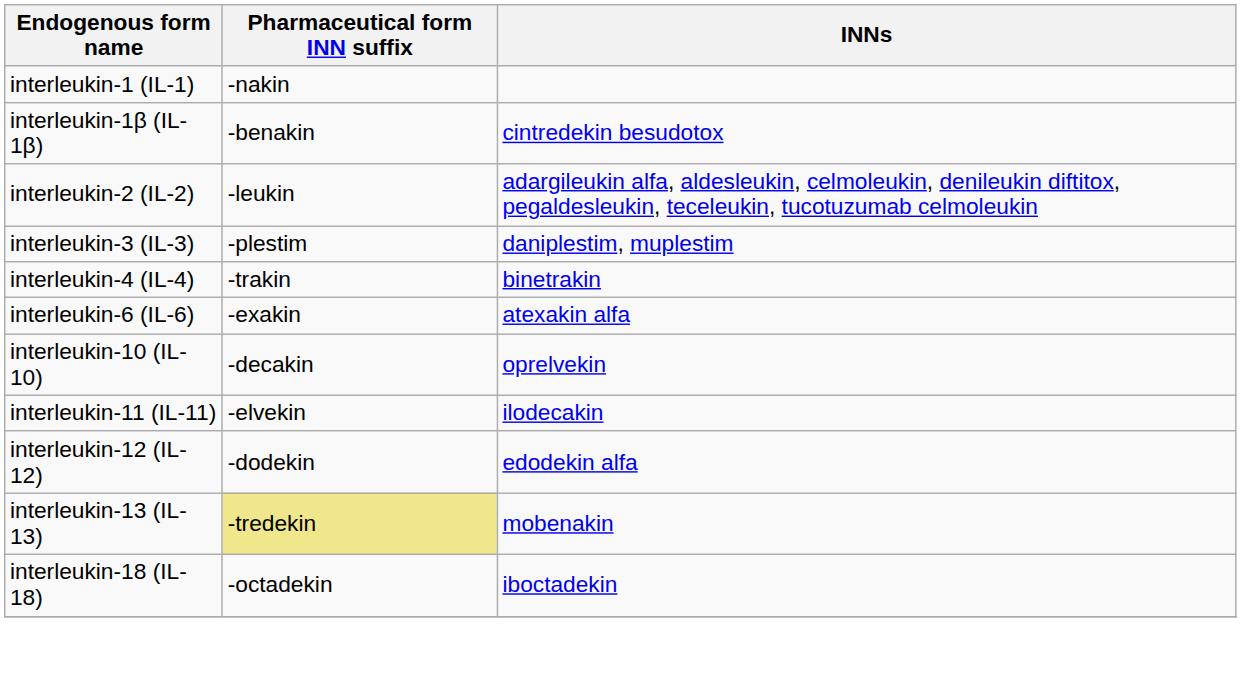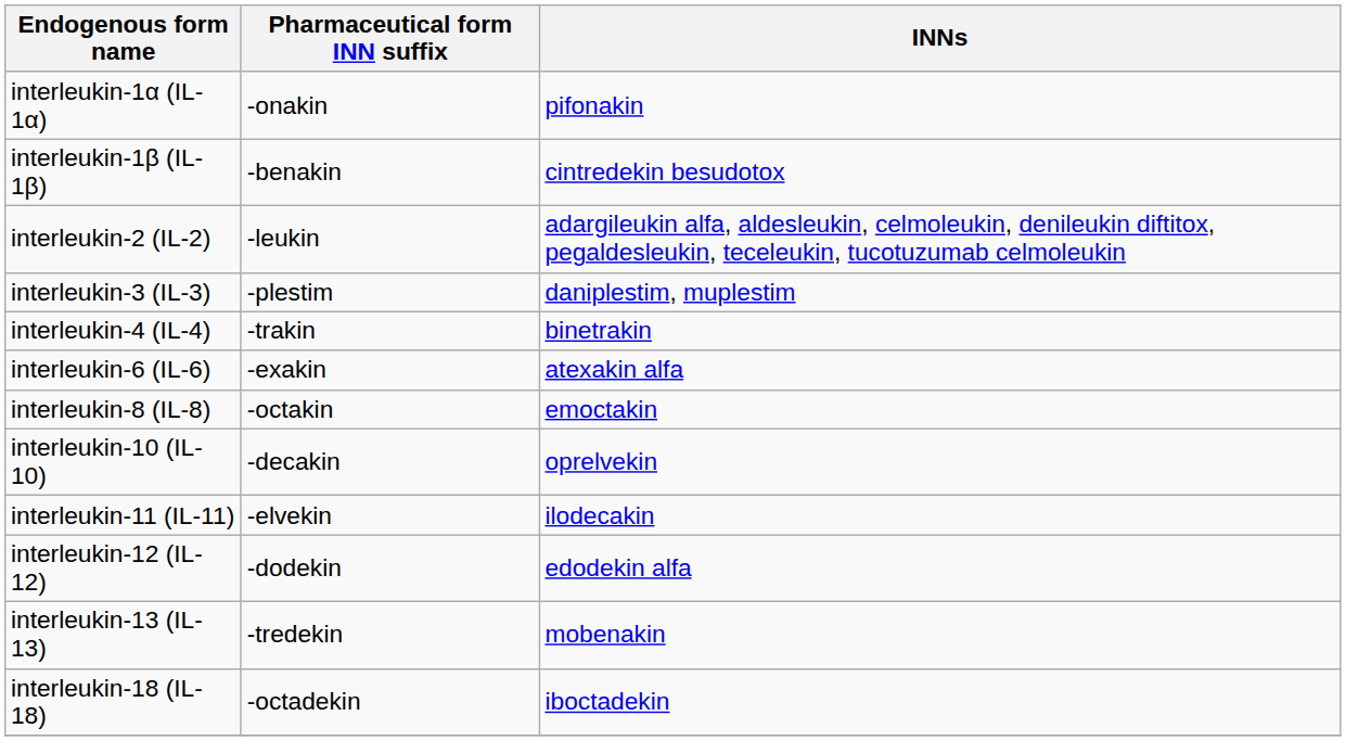- row: interleukin-1 (IL-1) | -nakin
+ row: interleukin-1α (IL-1α) | -onakin | pifonakin
+ row: interleukin-8 (IL-8) | -octakin | emoctakin
interleukin-13 (IL-13) | Pharmaceutical form INN suffix: khaki background -> no background
